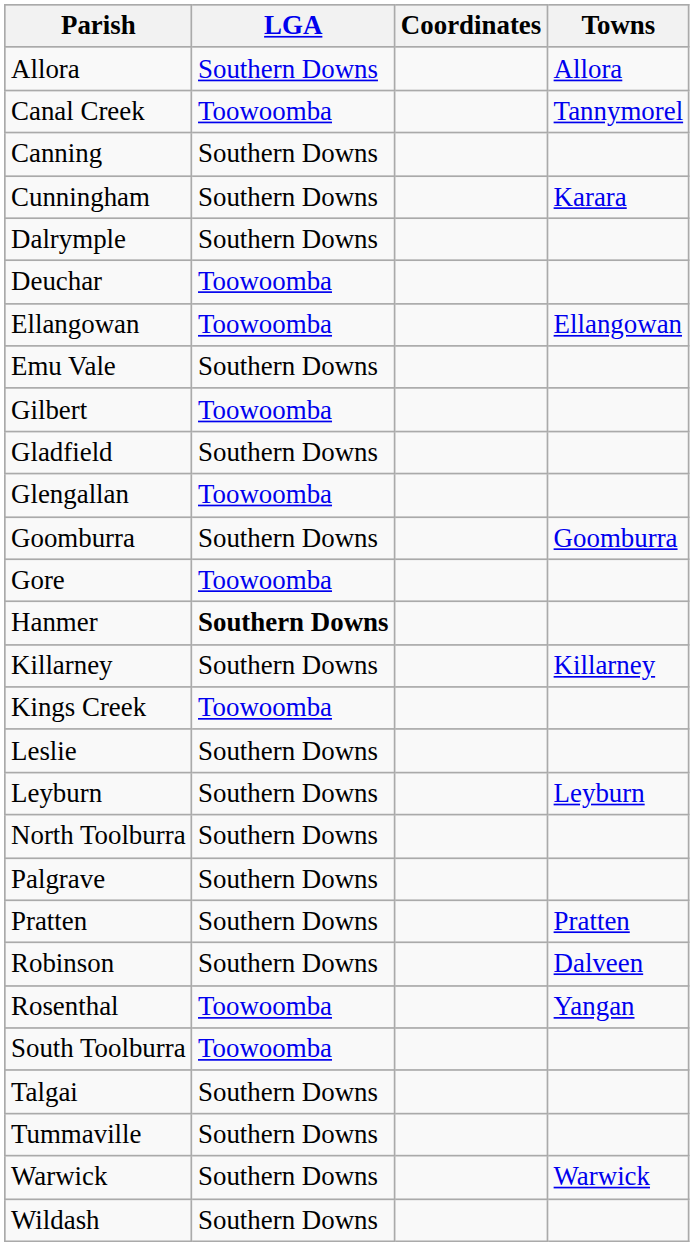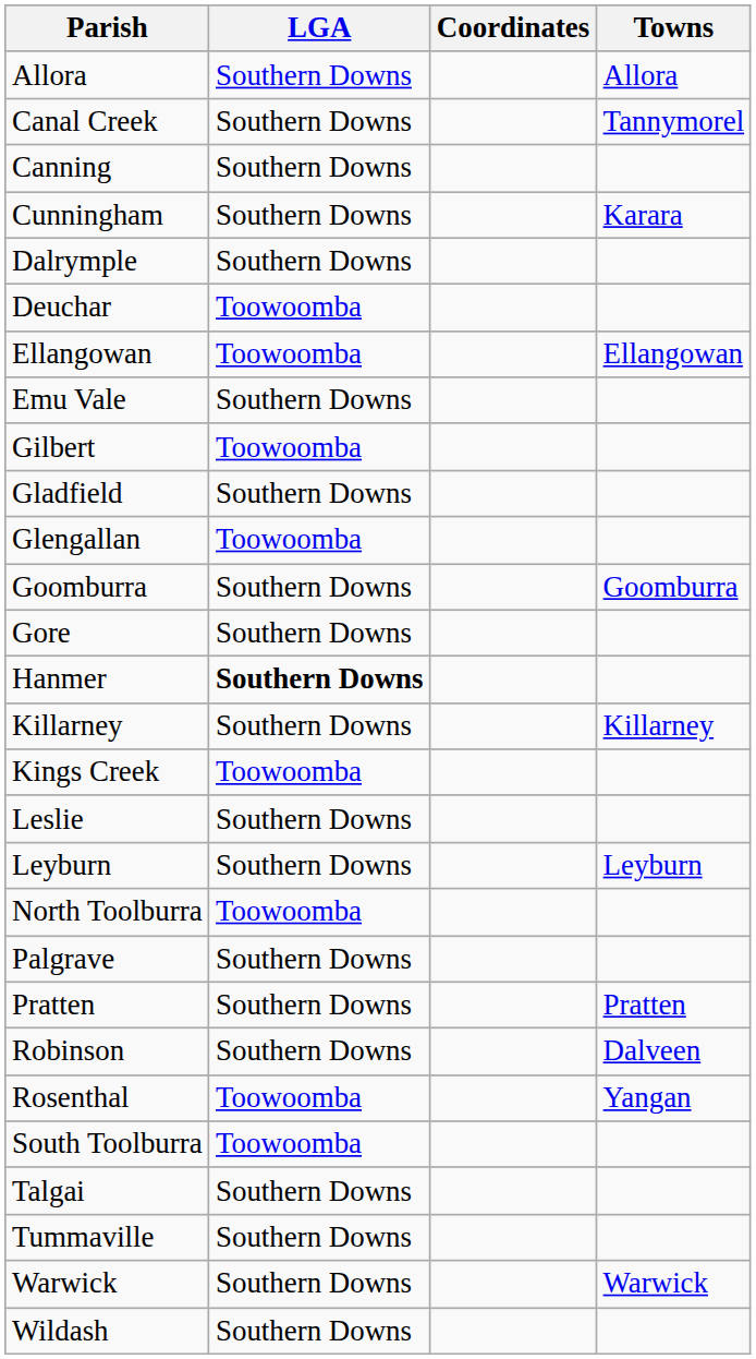Canal Creek | LGA: Toowoomba -> Southern Downs
Gore | LGA: Toowoomba -> Southern Downs
North Toolburra | LGA: Southern Downs -> Toowoomba
